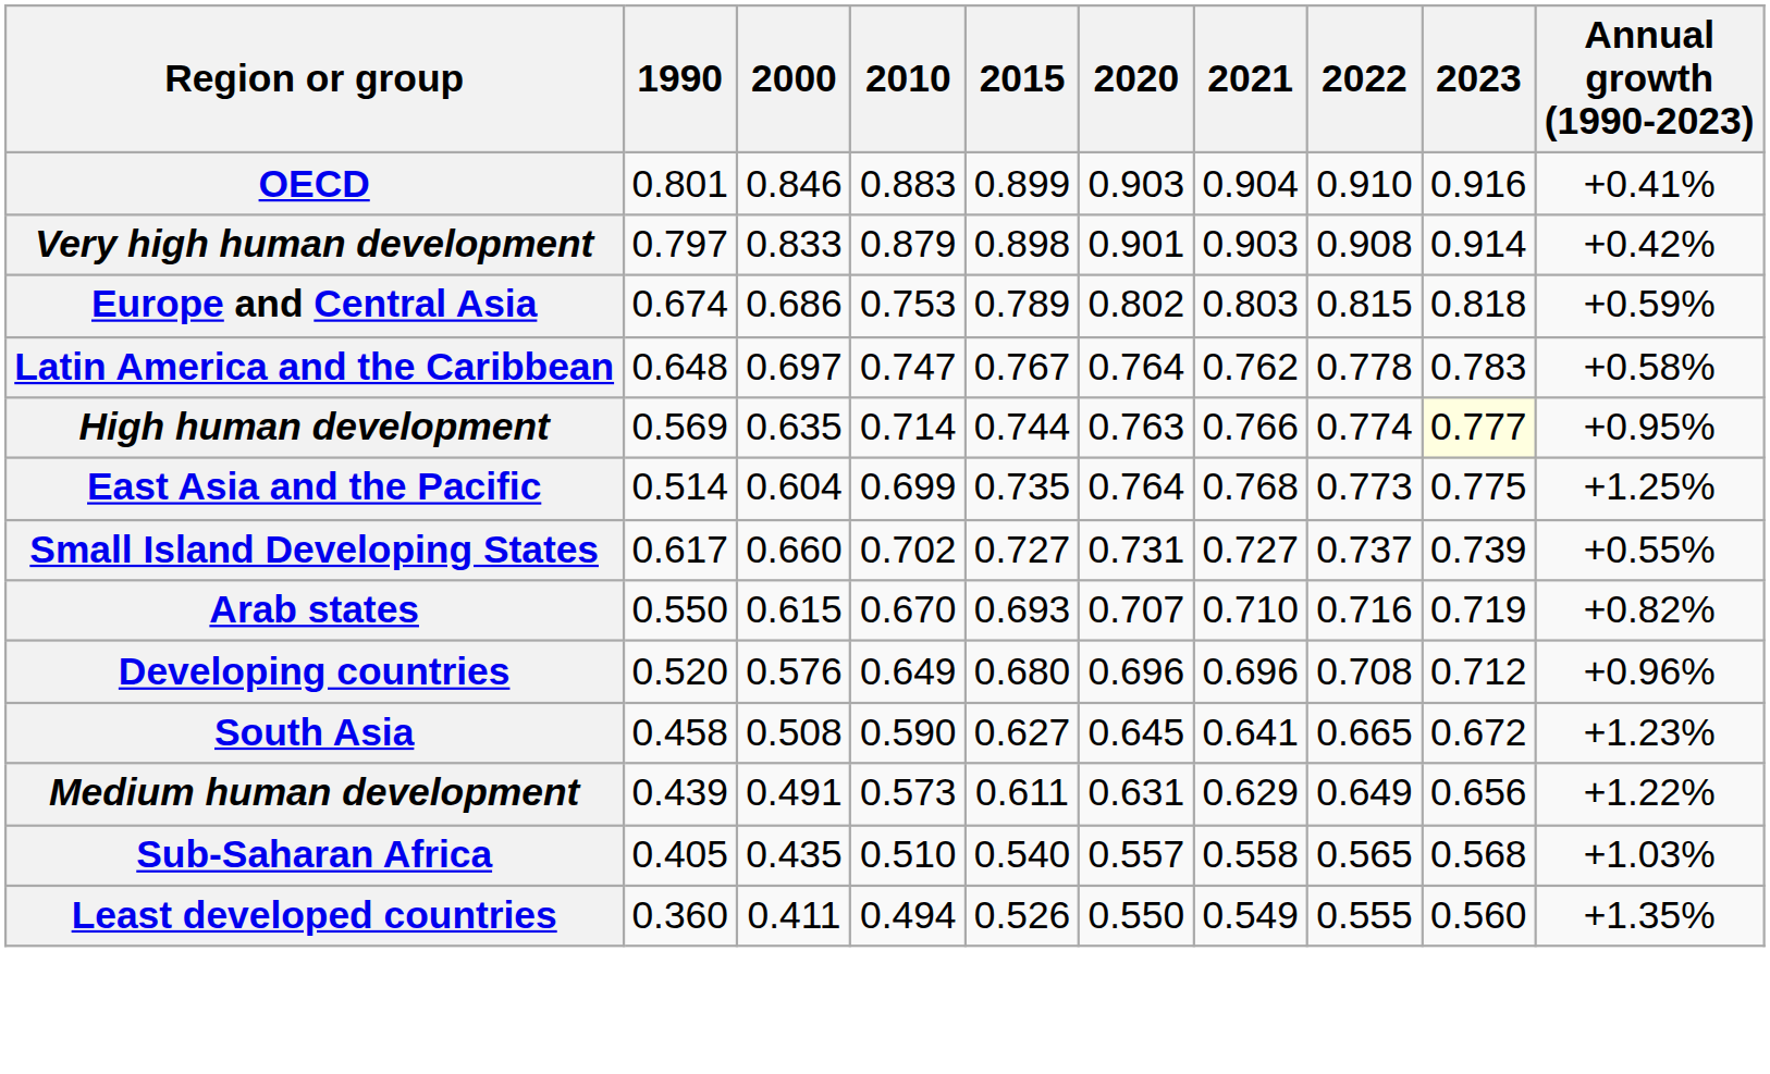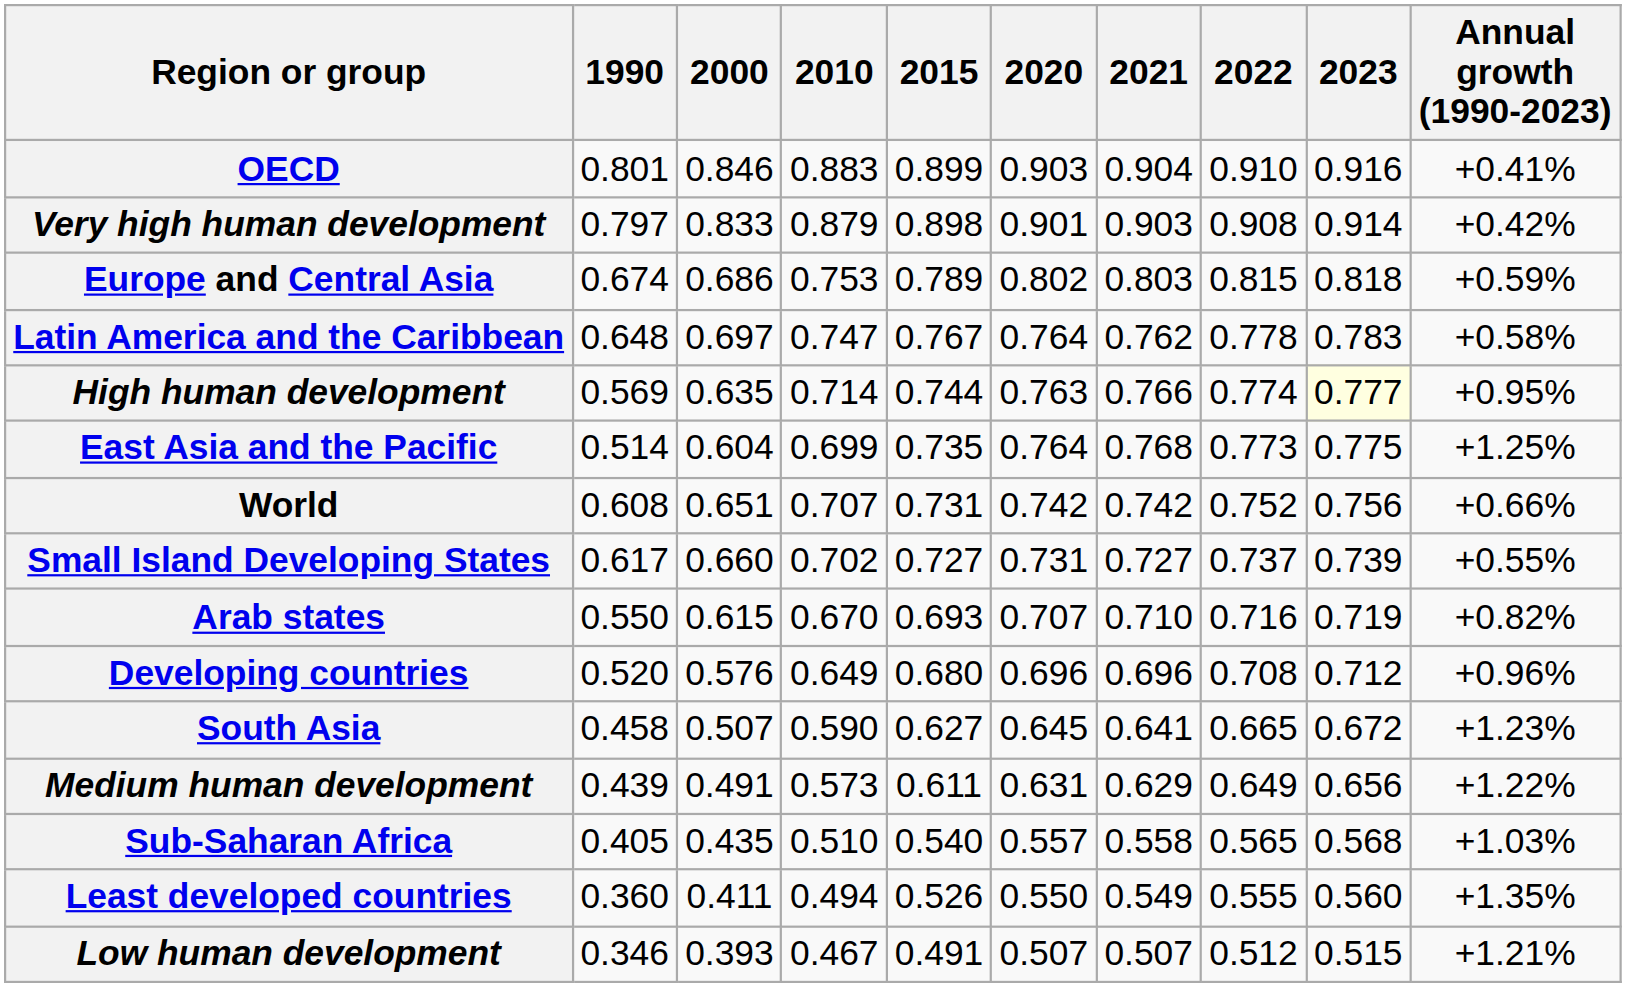+ row: World | 0.608 | 0.651 | 0.707 | 0.731 | 0.742 | 0.742 | 0.752 | 0.756 | +0.66%
South Asia | 2000: 0.508 -> 0.507
+ row: Low human development | 0.346 | 0.393 | 0.467 | 0.491 | 0.507 | 0.507 | 0.512 | 0.515 | +1.21%
